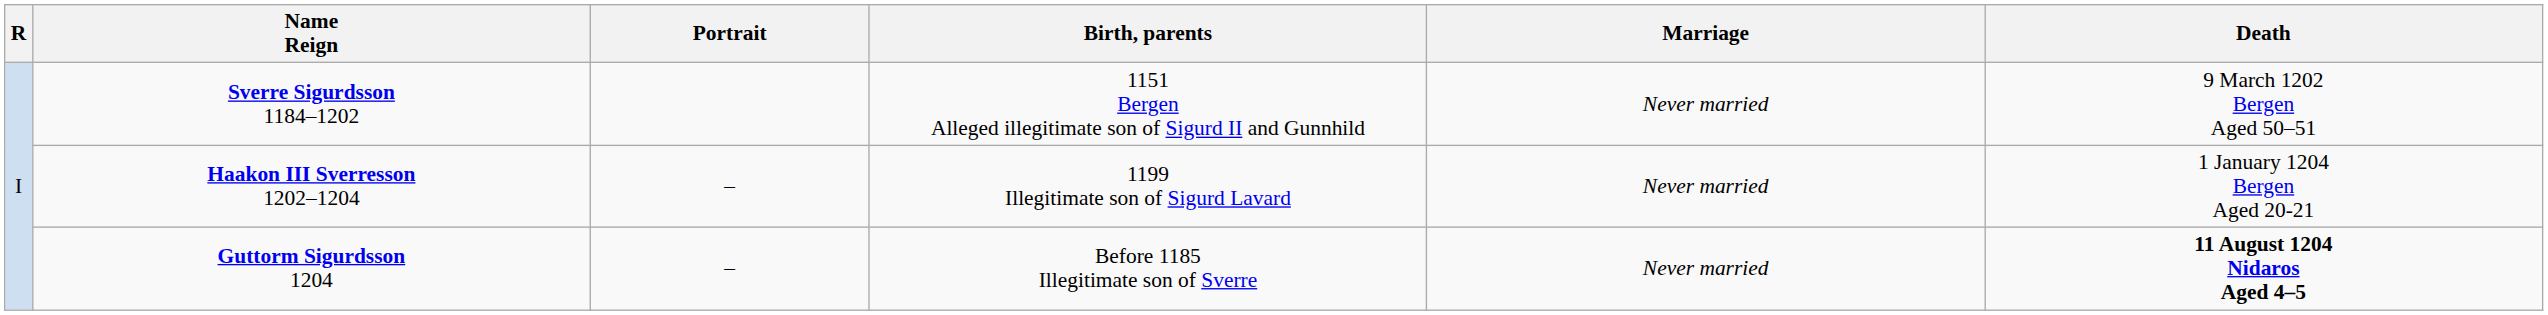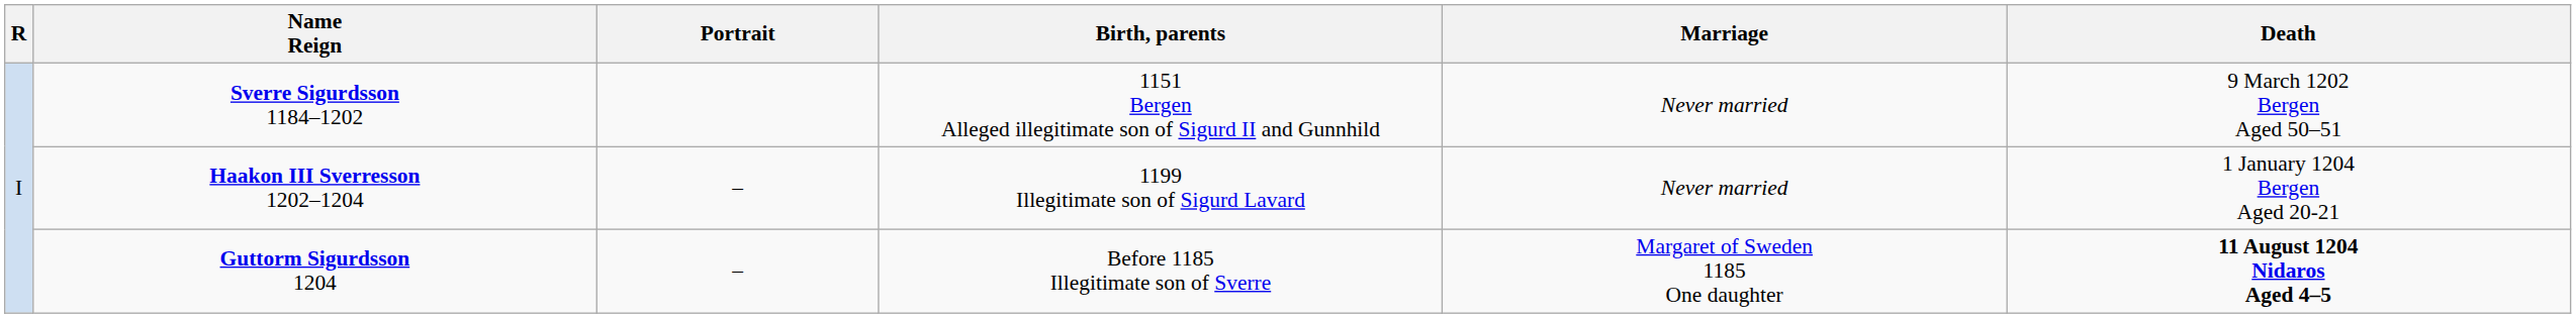Guttorm Sigurdsson 1204 | Marriage: Never married -> Margaret of Sweden 1185 One daughter
